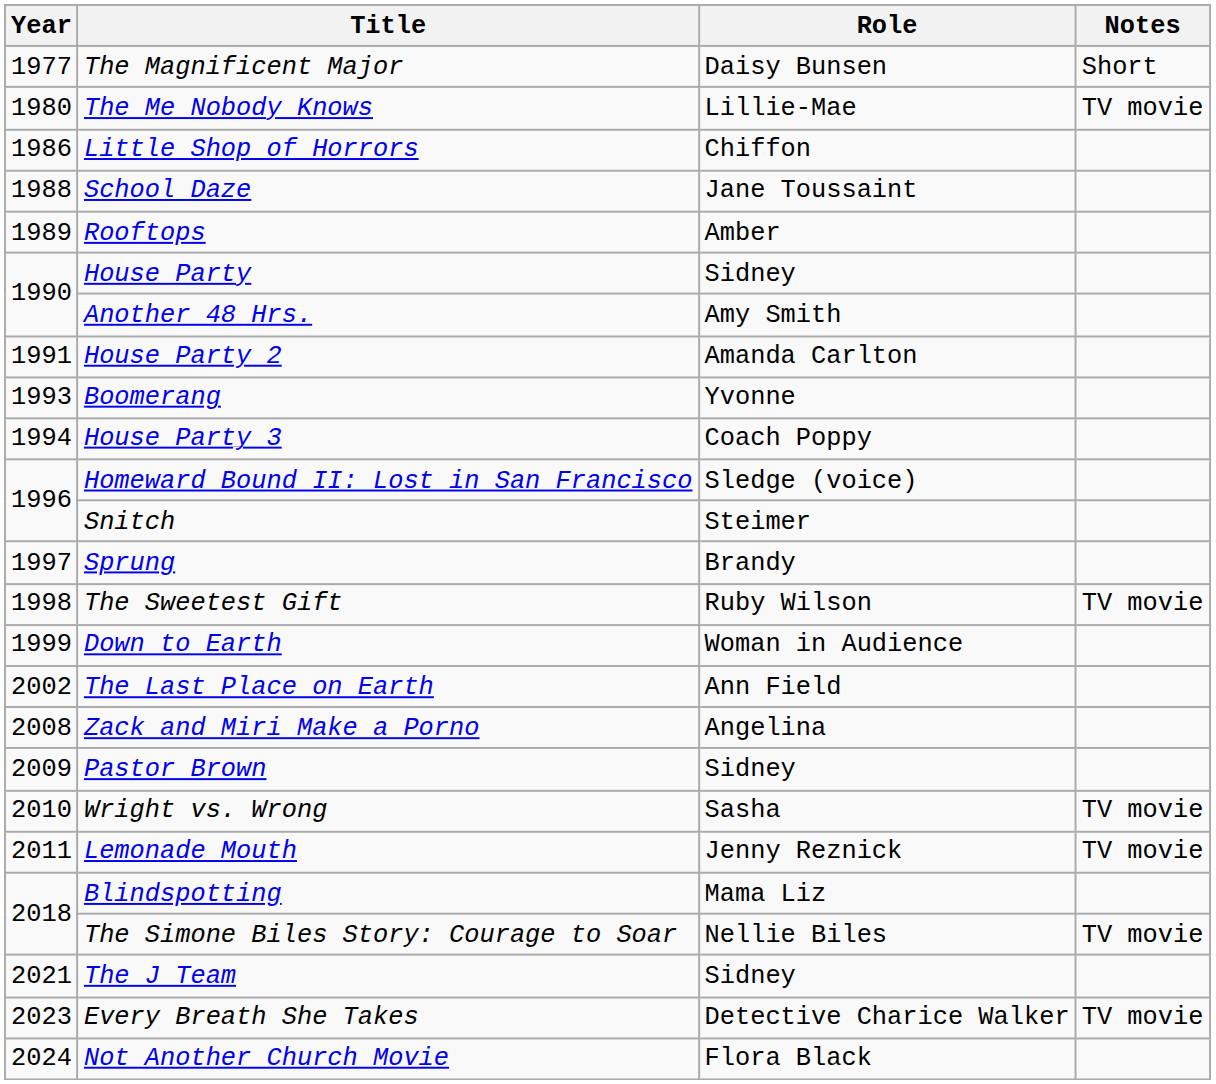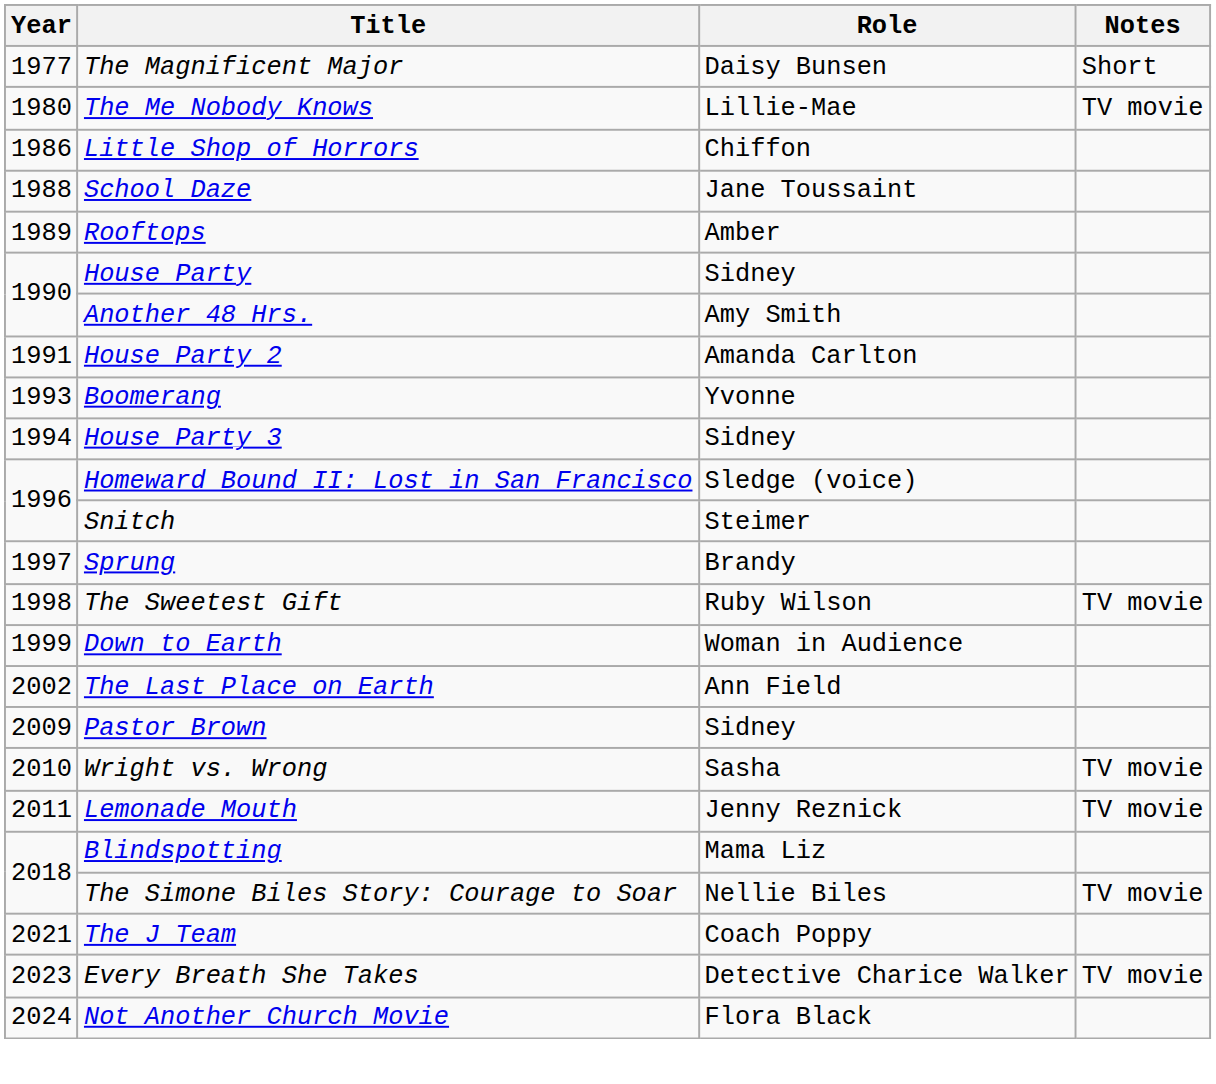House Party 3 | Role: Coach Poppy -> Sidney
- row: 2008 | Zack and Miri Make a Porno | Angelina
The J Team | Role: Sidney -> Coach Poppy
